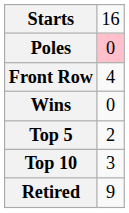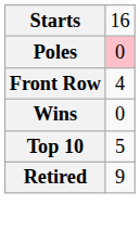- row: Top 5 | 2
Top 10 | column 2: 3 -> 5
